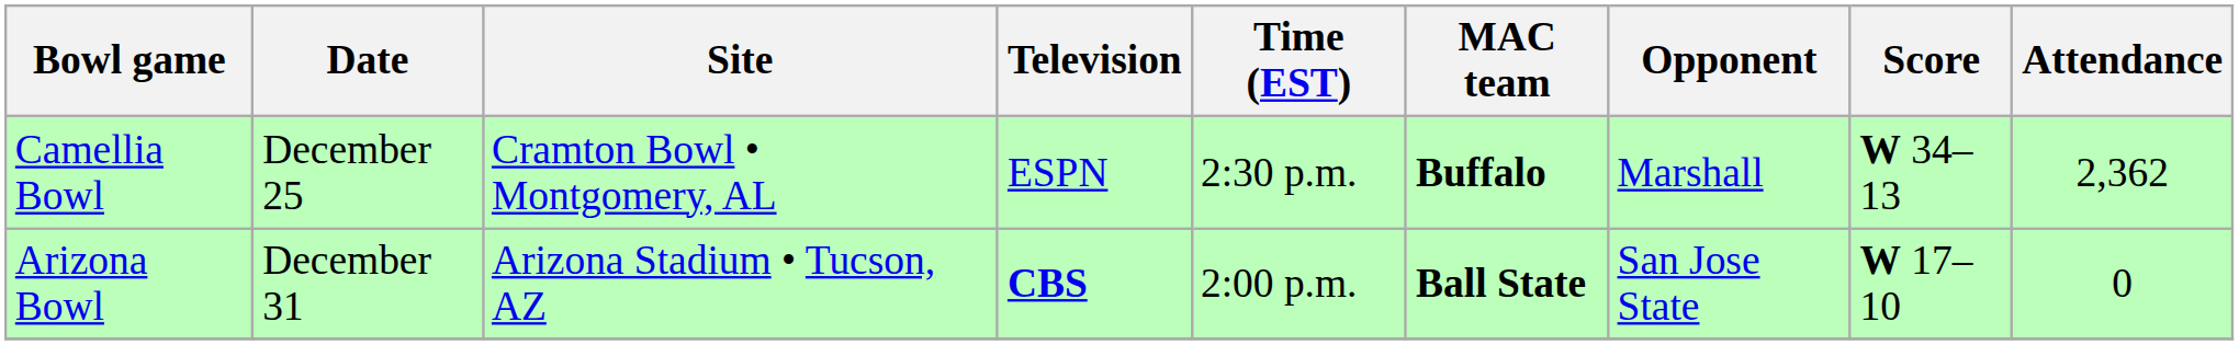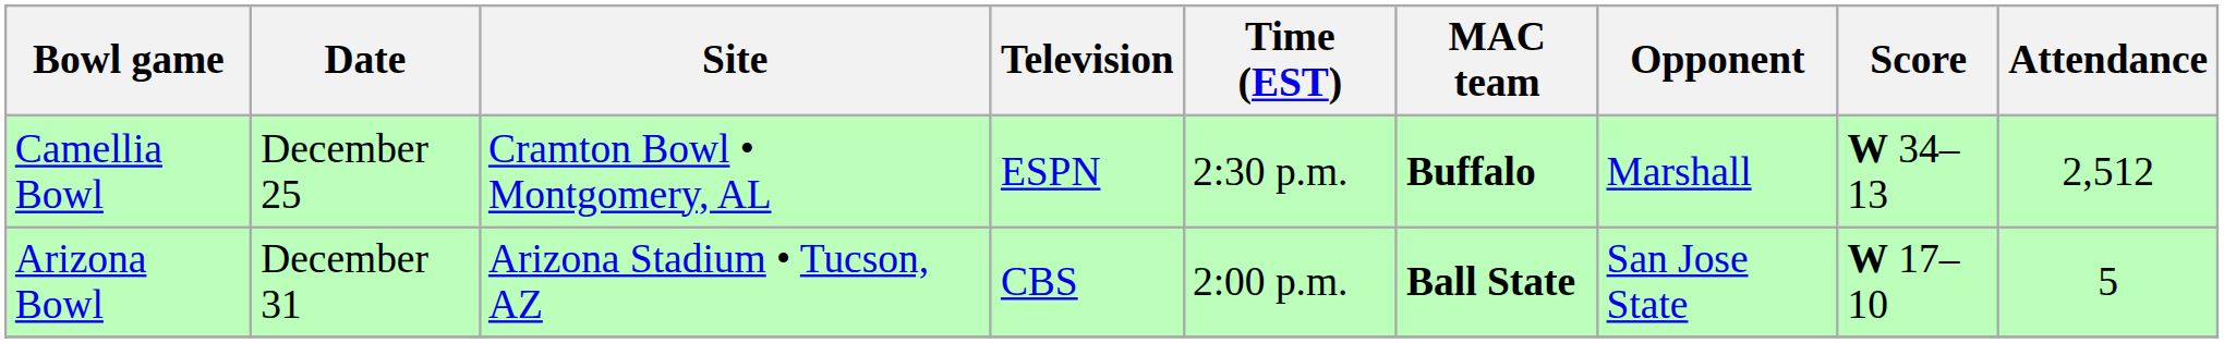Camellia Bowl | Attendance: 2,362 -> 2,512
Arizona Bowl | Television: bold -> normal
Arizona Bowl | Attendance: 0 -> 5
